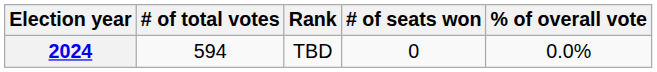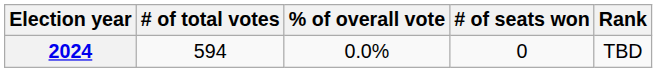columns swapped: % of overall vote <-> Rank
